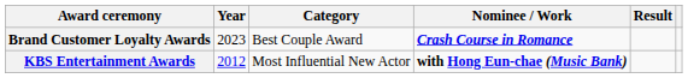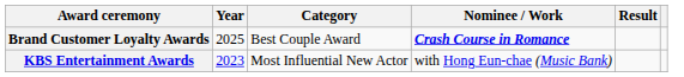Brand Customer Loyalty Awards | Year: 2023 -> 2025
KBS Entertainment Awards | Year: 2012 -> 2023
KBS Entertainment Awards | Nominee / Work: bold -> normal
